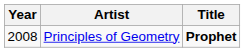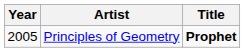Principles of Geometry | Year: 2008 -> 2005
